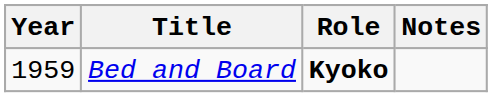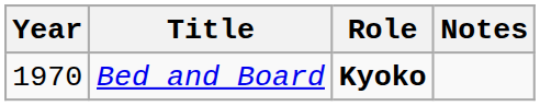Bed and Board | Year: 1959 -> 1970
